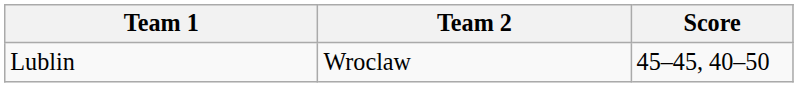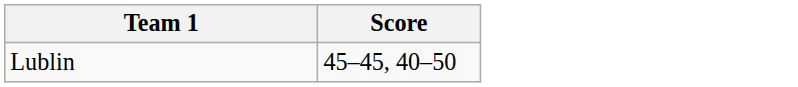- column: Team 2 | Wroclaw
